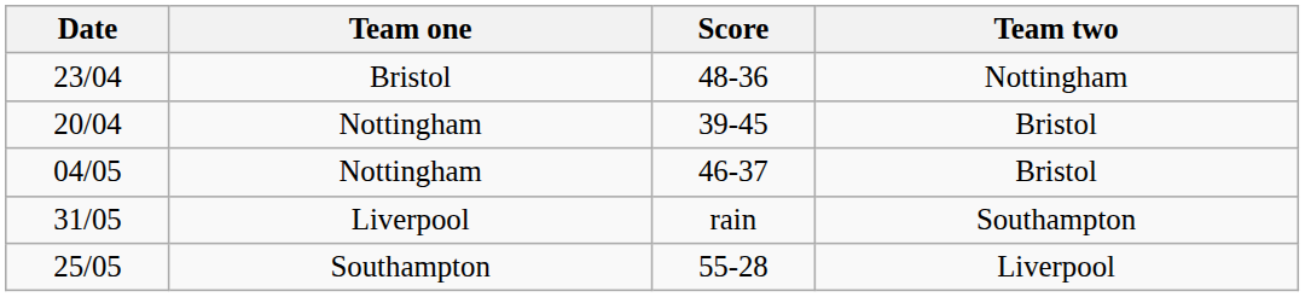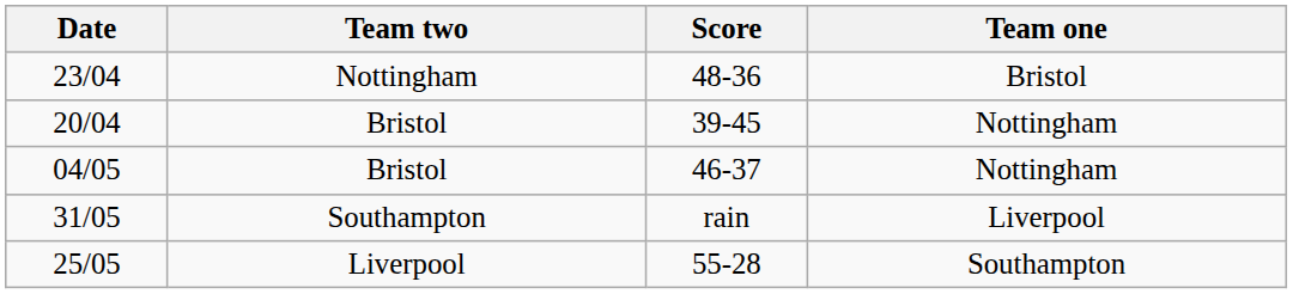columns swapped: Team one <-> Team two
